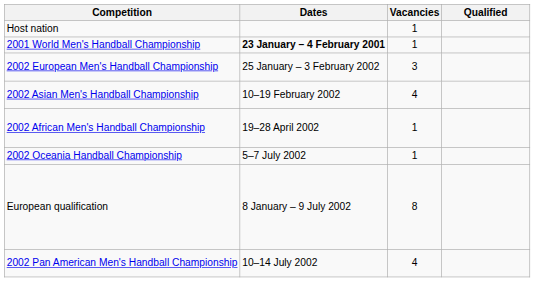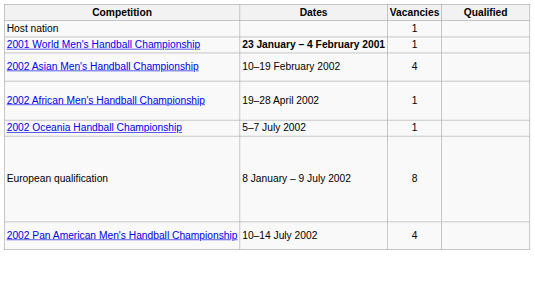- row: 2002 European Men's Handball Championship | 25 January – 3 February 2002 | 3
